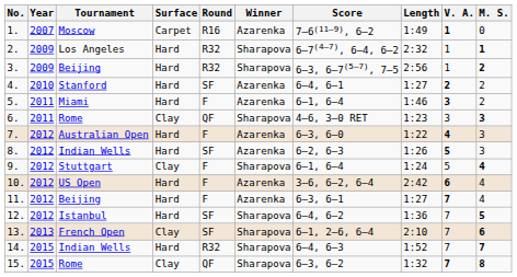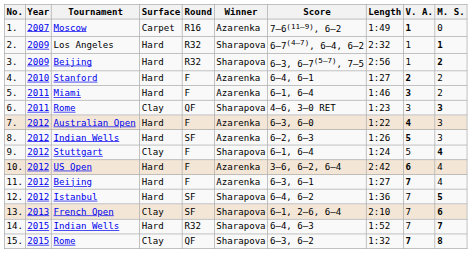4. | Round: SF -> F
